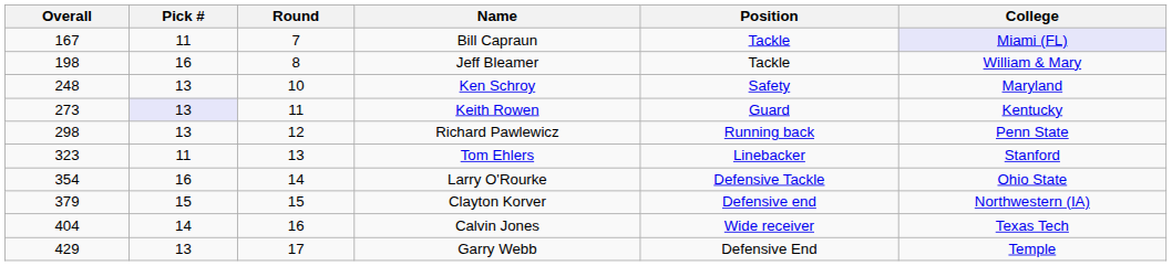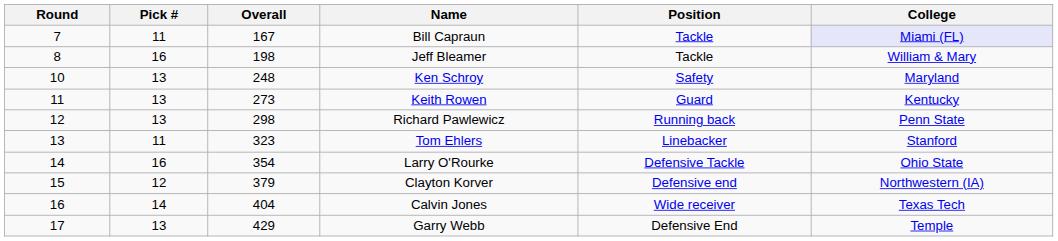columns swapped: Round <-> Overall
Keith Rowen | Pick #: lavender background -> no background
Clayton Korver | Pick #: 15 -> 12
